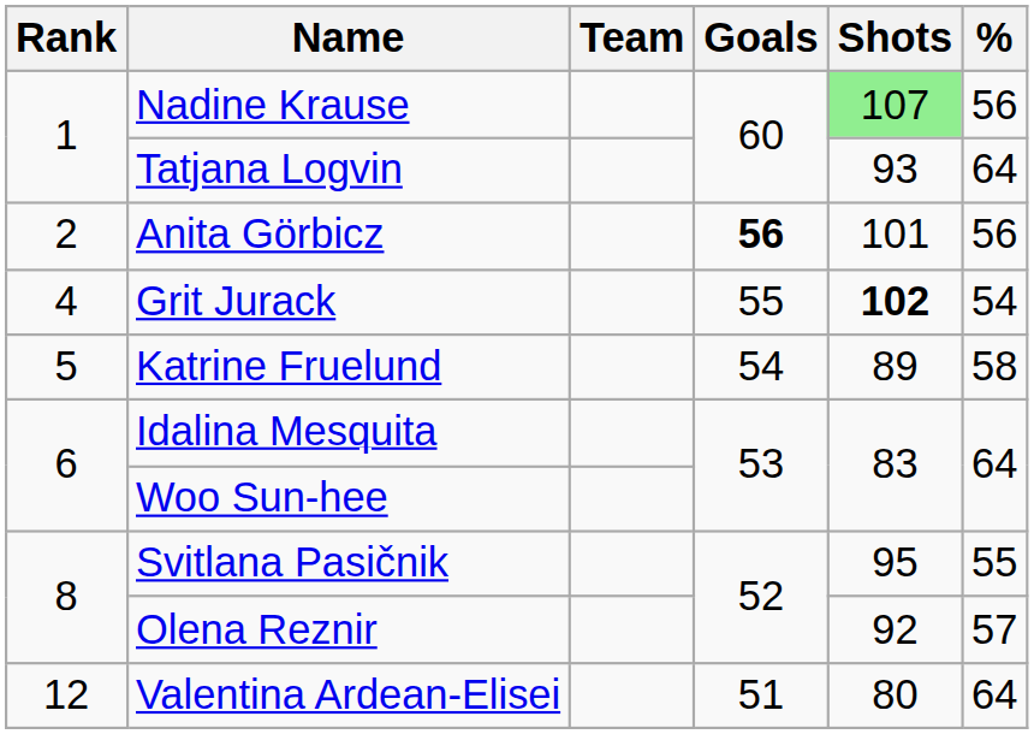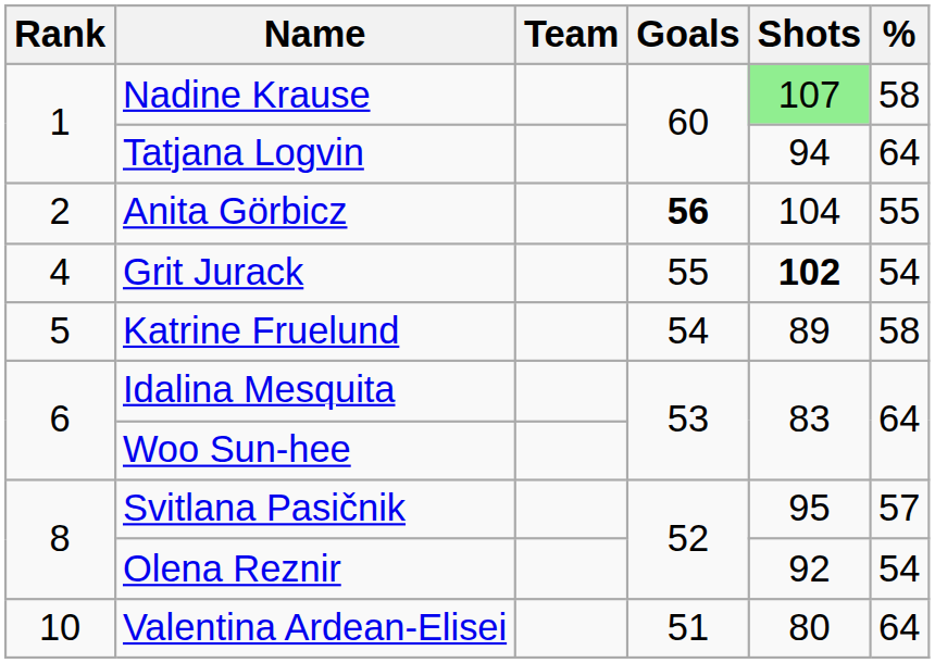Nadine Krause | %: 56 -> 58
Tatjana Logvin | Shots: 93 -> 94
Anita Görbicz | Shots: 101 -> 104
Anita Görbicz | %: 56 -> 55
Svitlana Pasičnik | %: 55 -> 57
Olena Reznir | %: 57 -> 54
Valentina Ardean-Elisei | Rank: 12 -> 10
